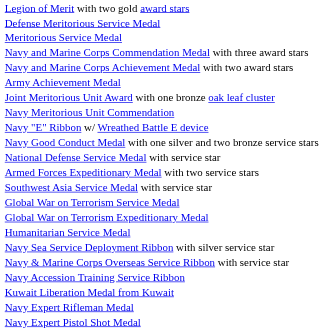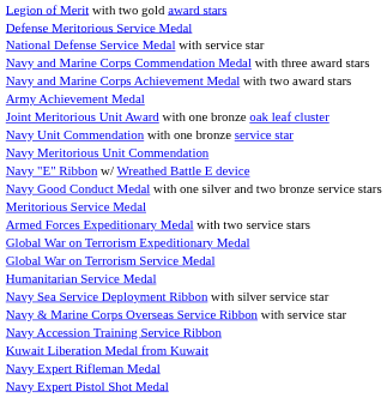rows swapped: Meritorious Service Medal <-> National Defense Service Medal with service star
+ row: Navy Unit Commendation with one bronze service star
- row: Southwest Asia Service Medal with service star
rows swapped: Global War on Terrorism Expeditionary Medal <-> Global War on Terrorism Service Medal
